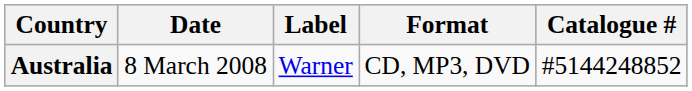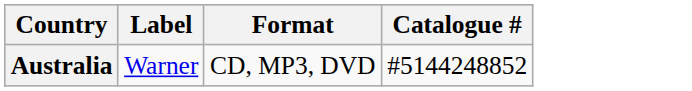- column: Date | 8 March 2008
